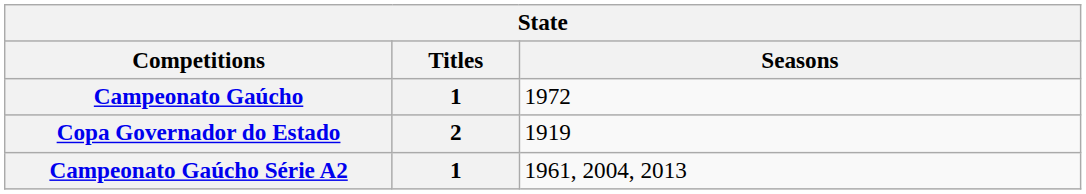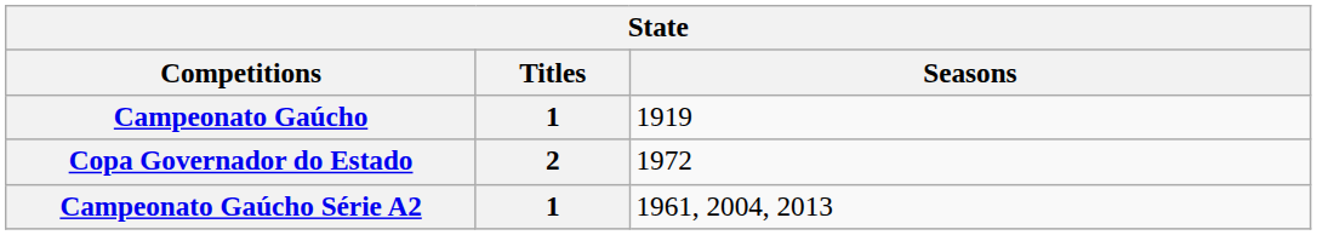Campeonato Gaúcho | Seasons: 1972 -> 1919
Copa Governador do Estado | Seasons: 1919 -> 1972
